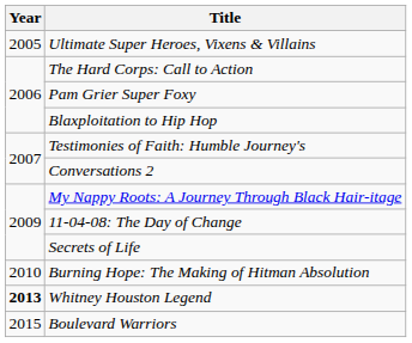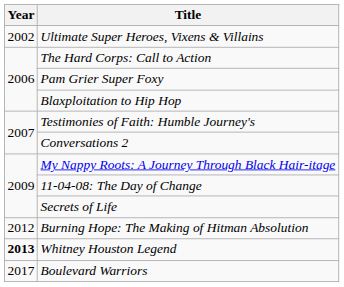Ultimate Super Heroes, Vixens & Villains | Year: 2005 -> 2002
Burning Hope: The Making of Hitman Absolution | Year: 2010 -> 2012
Boulevard Warriors | Year: 2015 -> 2017
